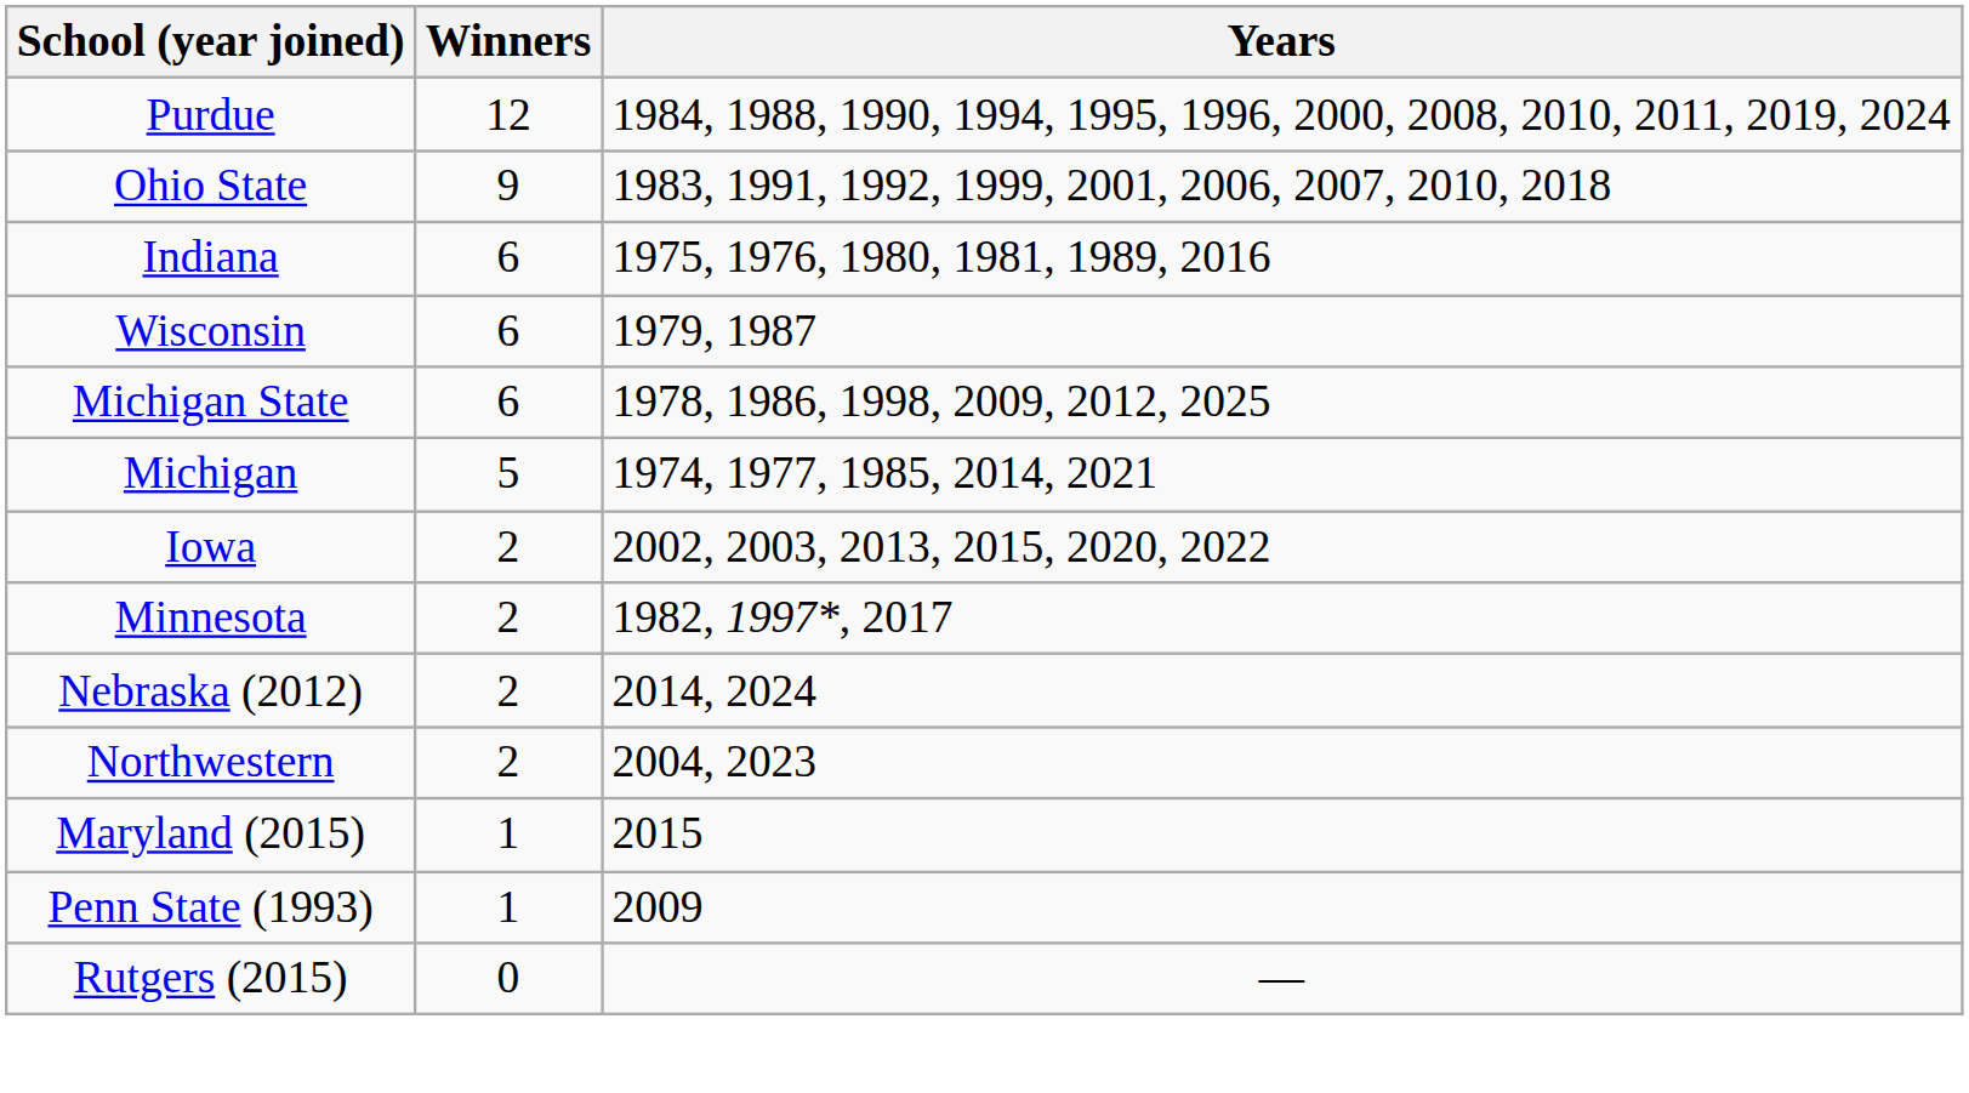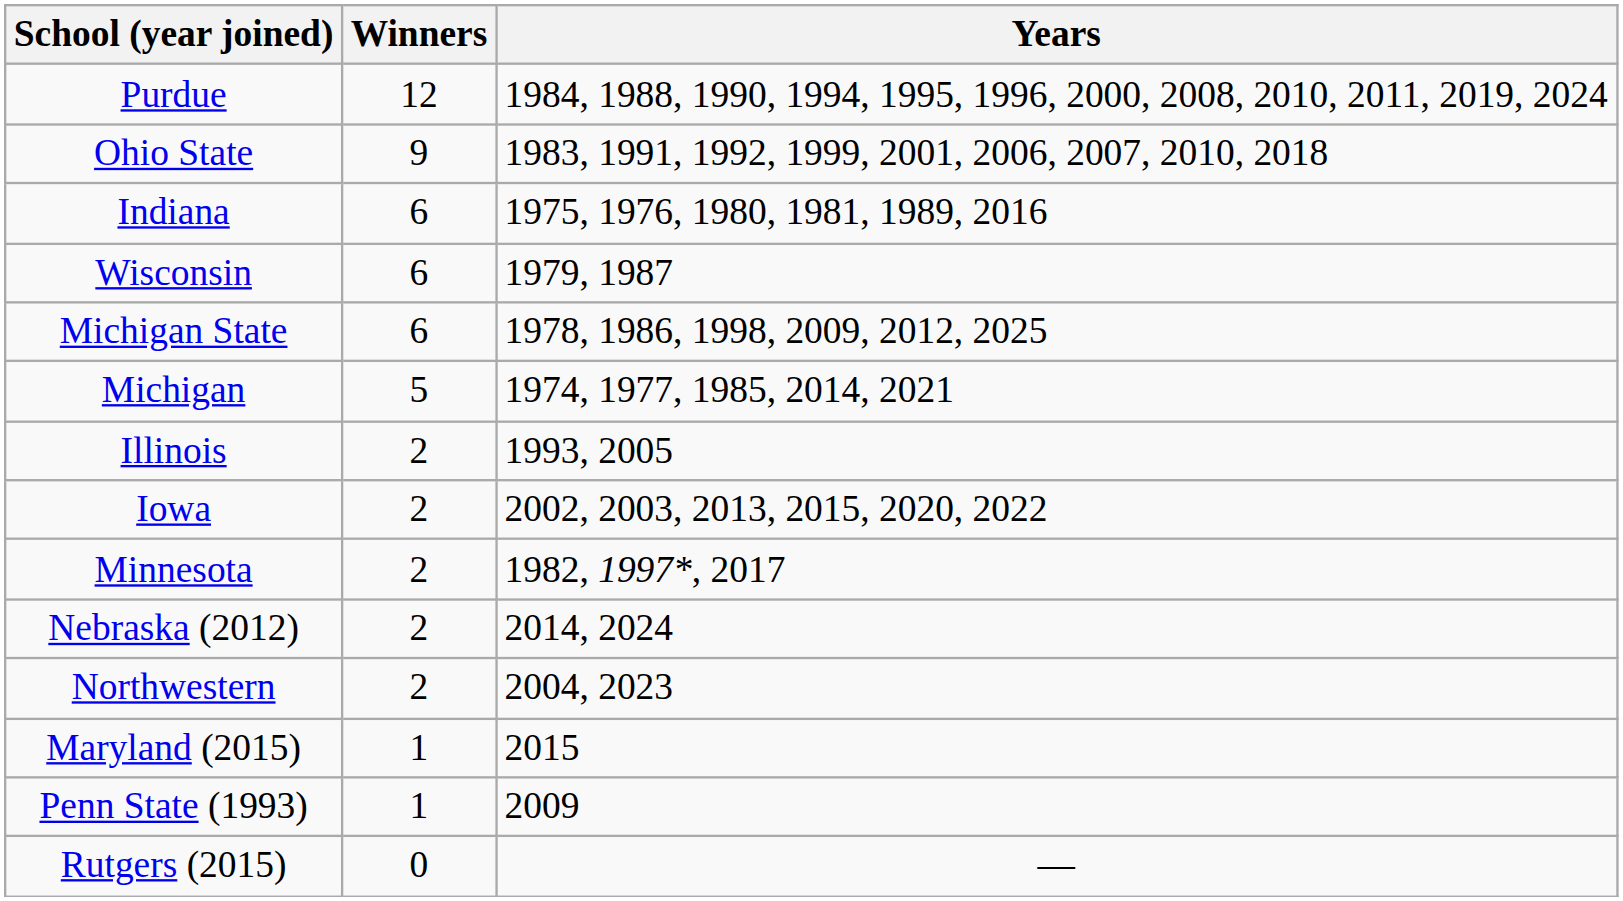+ row: Illinois | 2 | 1993, 2005
